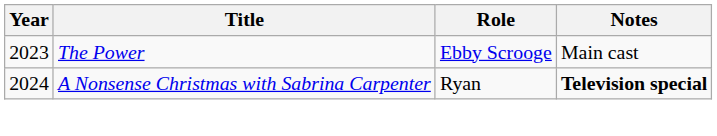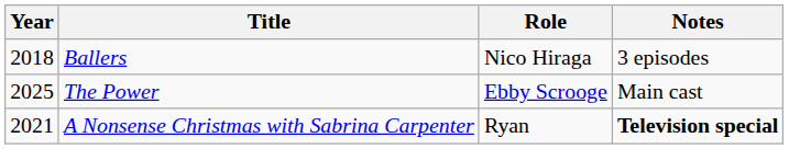+ row: 2018 | Ballers | Nico Hiraga | 3 episodes
The Power | Year: 2023 -> 2025
A Nonsense Christmas with Sabrina Carpenter | Year: 2024 -> 2021
